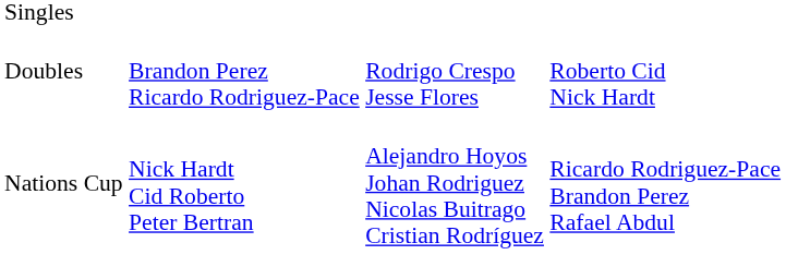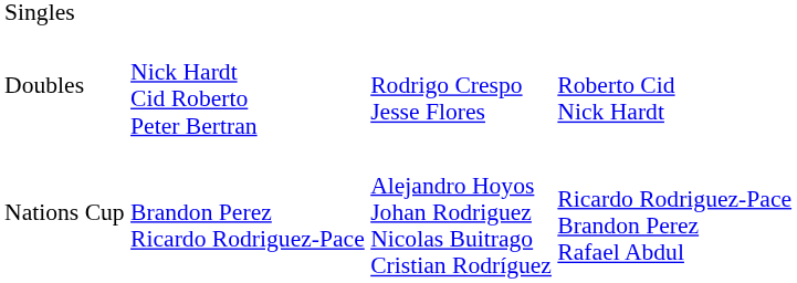Doubles | column 2: Brandon Perez Ricardo Rodriguez-Pace -> Nick Hardt Cid Roberto Peter Bertran
Nations Cup | column 2: Nick Hardt Cid Roberto Peter Bertran -> Brandon Perez Ricardo Rodriguez-Pace
